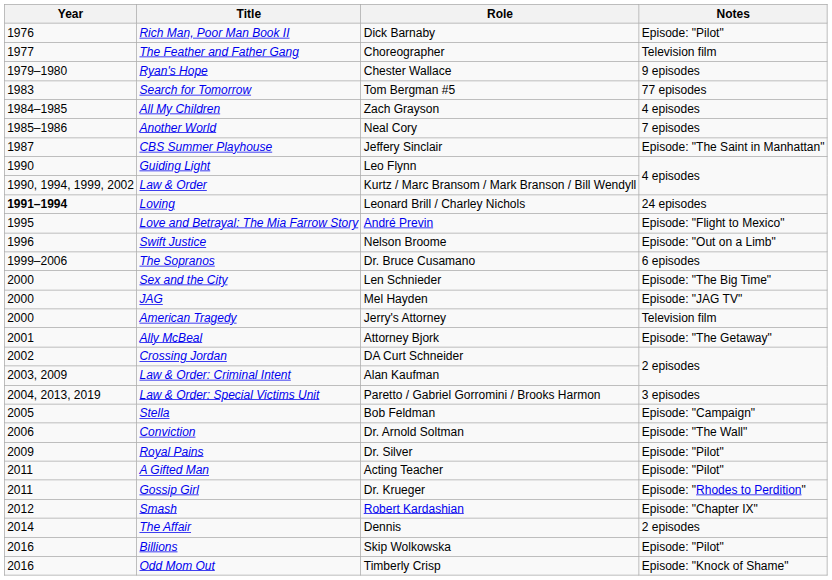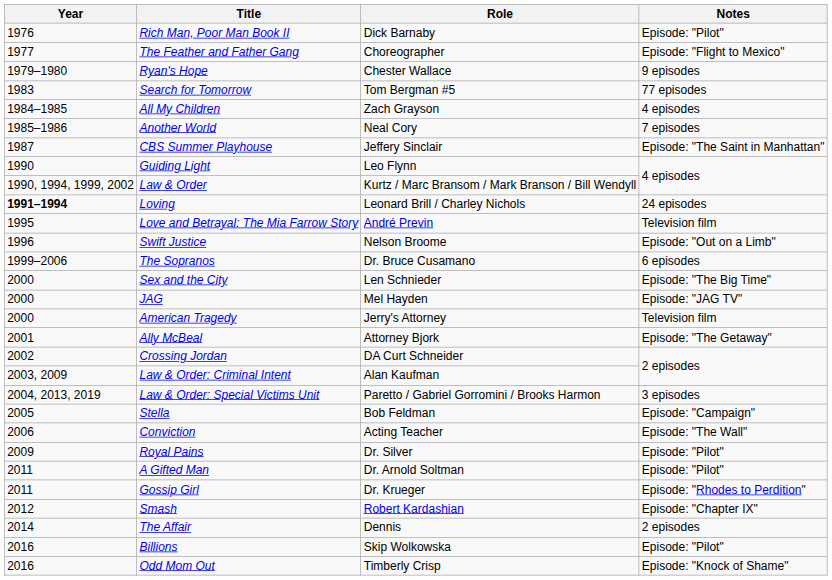The Feather and Father Gang | Notes: Television film -> Episode: "Flight to Mexico"
Love and Betrayal: The Mia Farrow Story | Notes: Episode: "Flight to Mexico" -> Television film
Conviction | Role: Dr. Arnold Soltman -> Acting Teacher
A Gifted Man | Role: Acting Teacher -> Dr. Arnold Soltman
